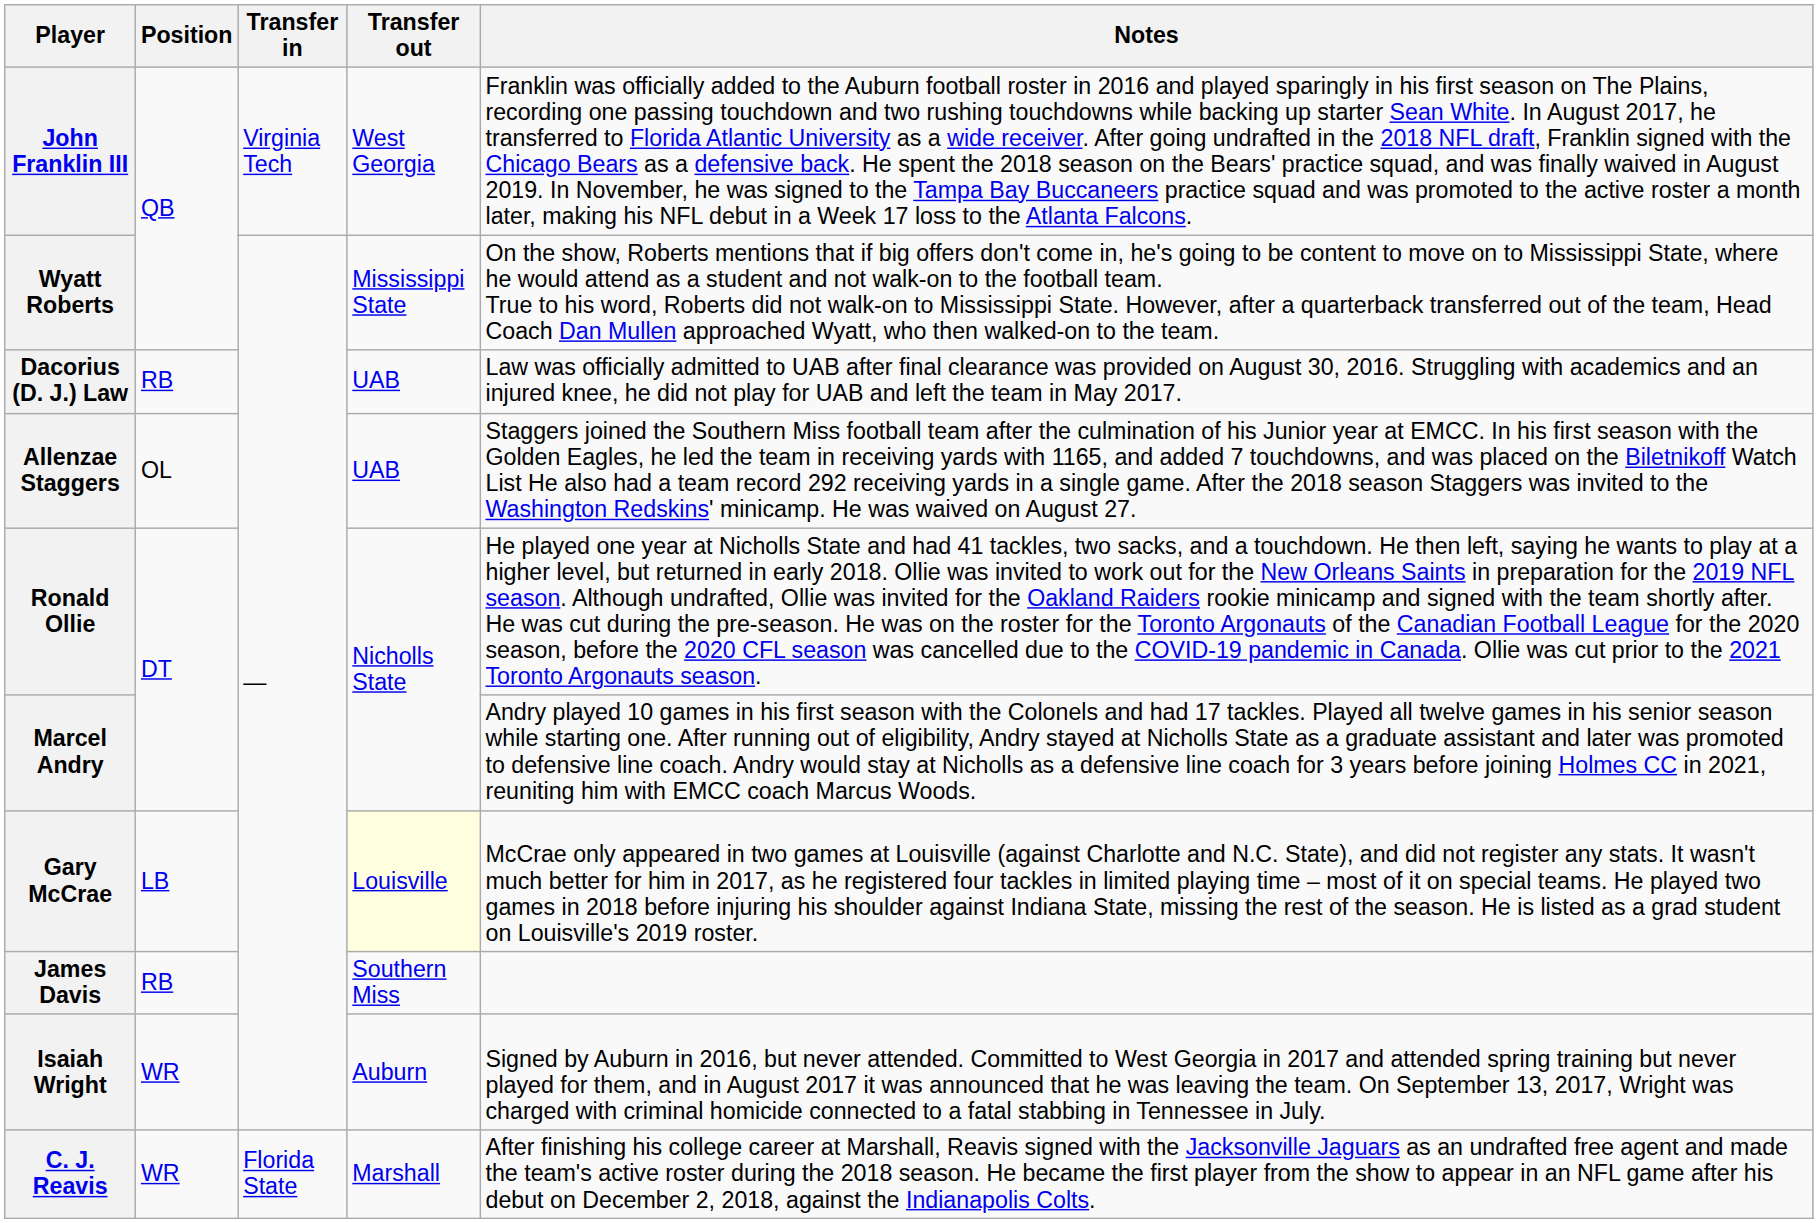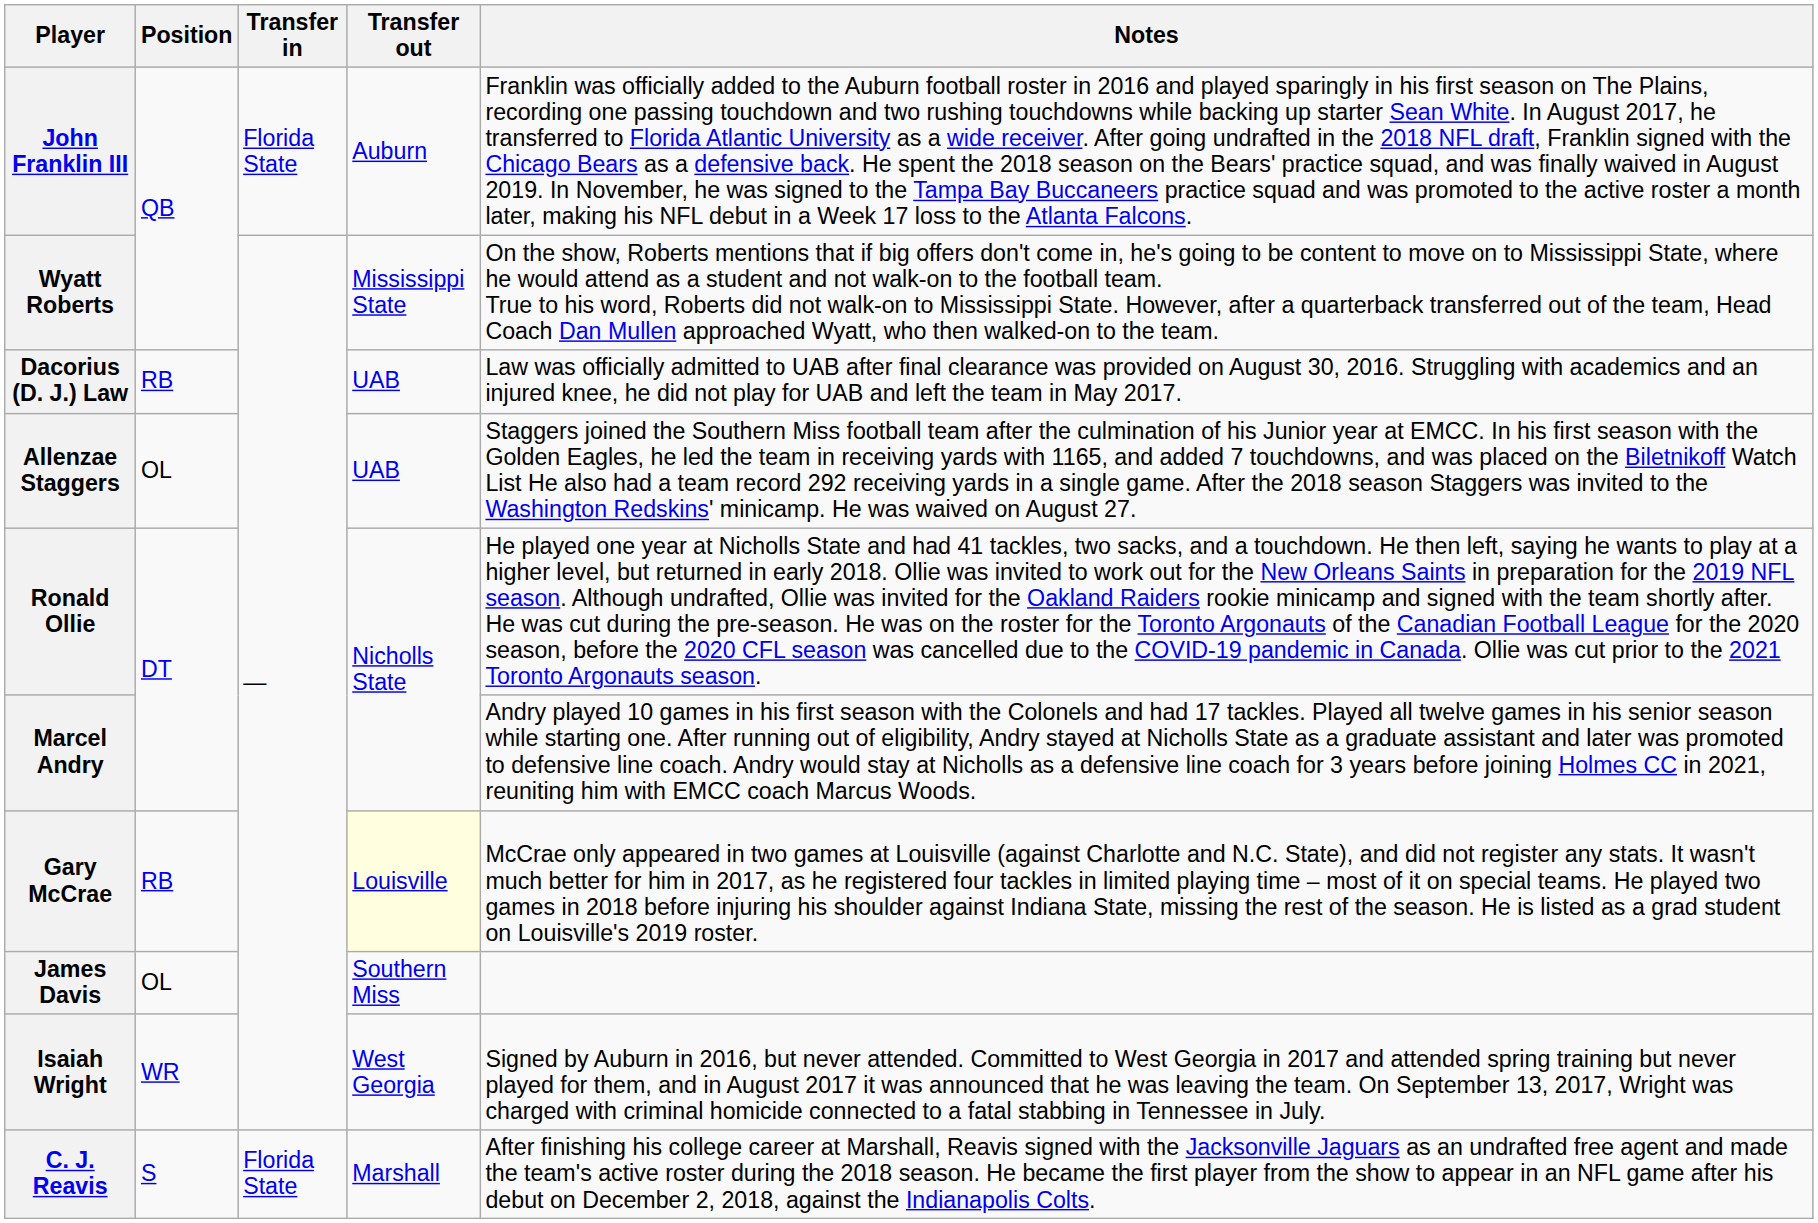John Franklin III | Transfer in: Virginia Tech -> Florida State
John Franklin III | Transfer out: West Georgia -> Auburn
Gary McCrae | Position: LB -> RB
James Davis | Position: RB -> OL
Isaiah Wright | Transfer out: Auburn -> West Georgia
C. J. Reavis | Position: WR -> S
